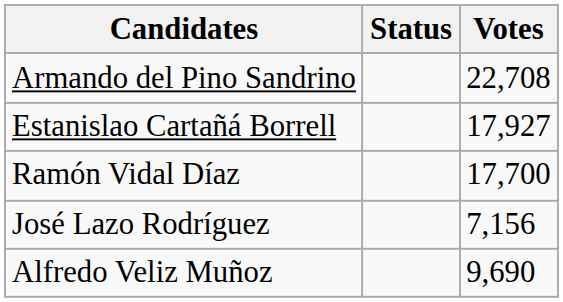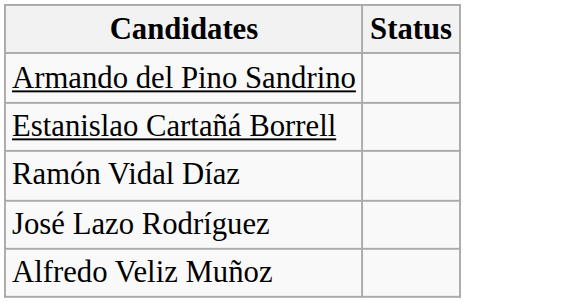- column: Votes | 22,708 | 17,927 | 17,700 | 7,156 | 9,690
